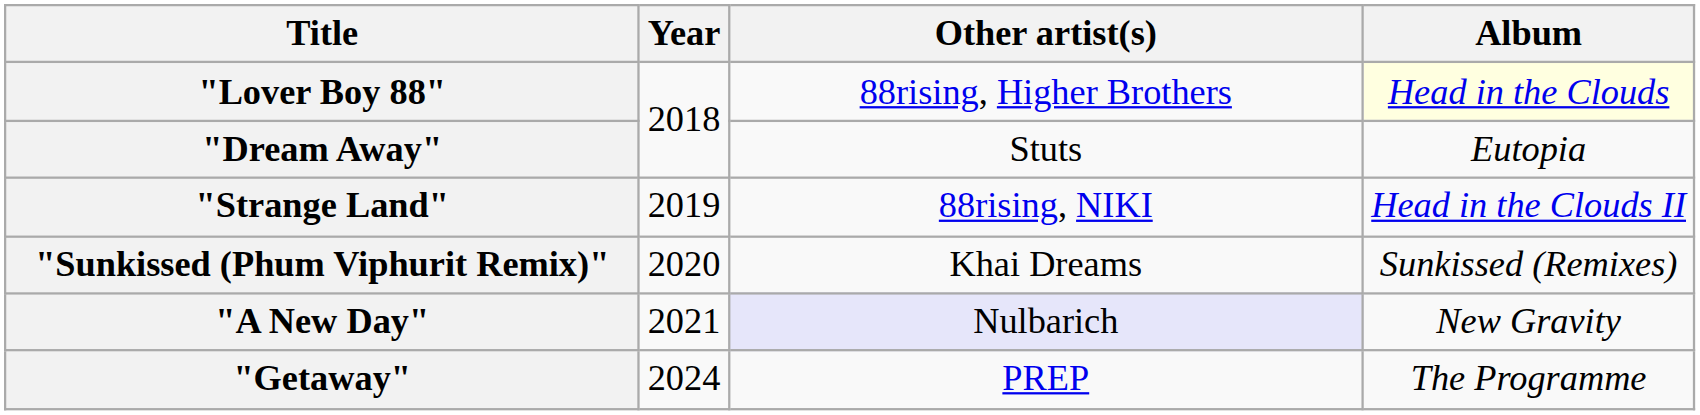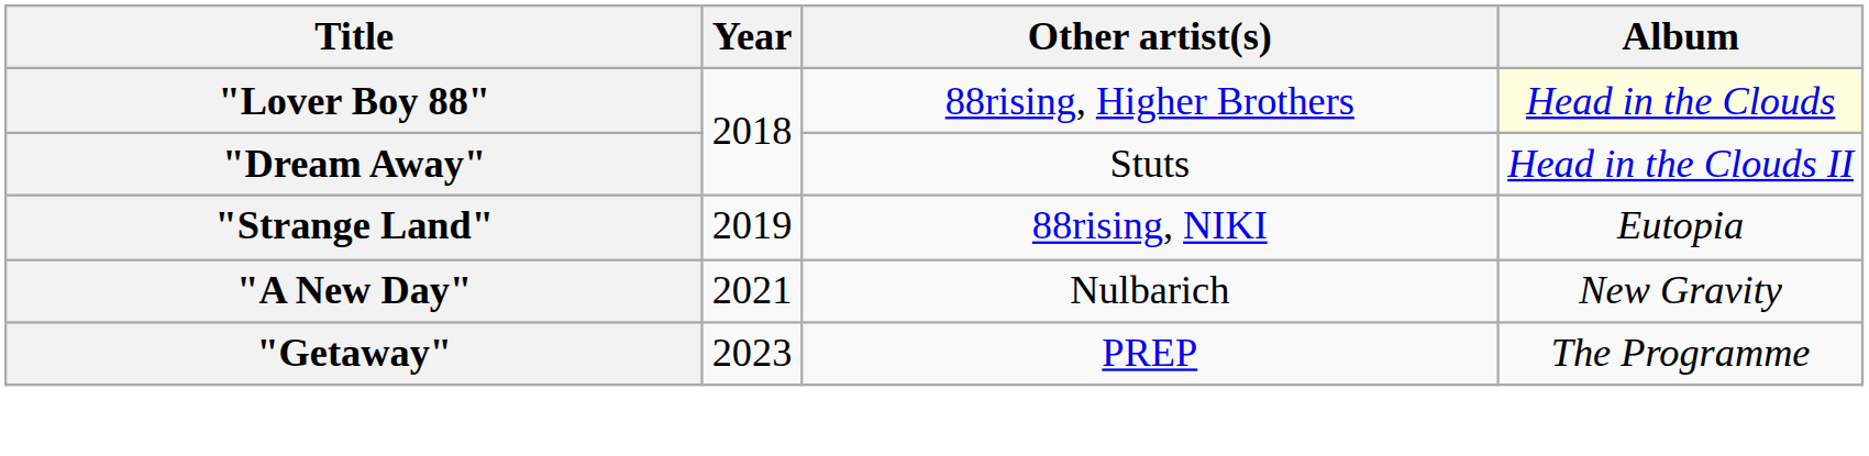"Dream Away" | Album: Eutopia -> Head in the Clouds II
"Strange Land" | Album: Head in the Clouds II -> Eutopia
- row: "Sunkissed (Phum Viphurit Remix)" | 2020 | Khai Dreams | Sunkissed (Remixes)
"A New Day" | Other artist(s): lavender background -> no background
"Getaway" | Year: 2024 -> 2023
